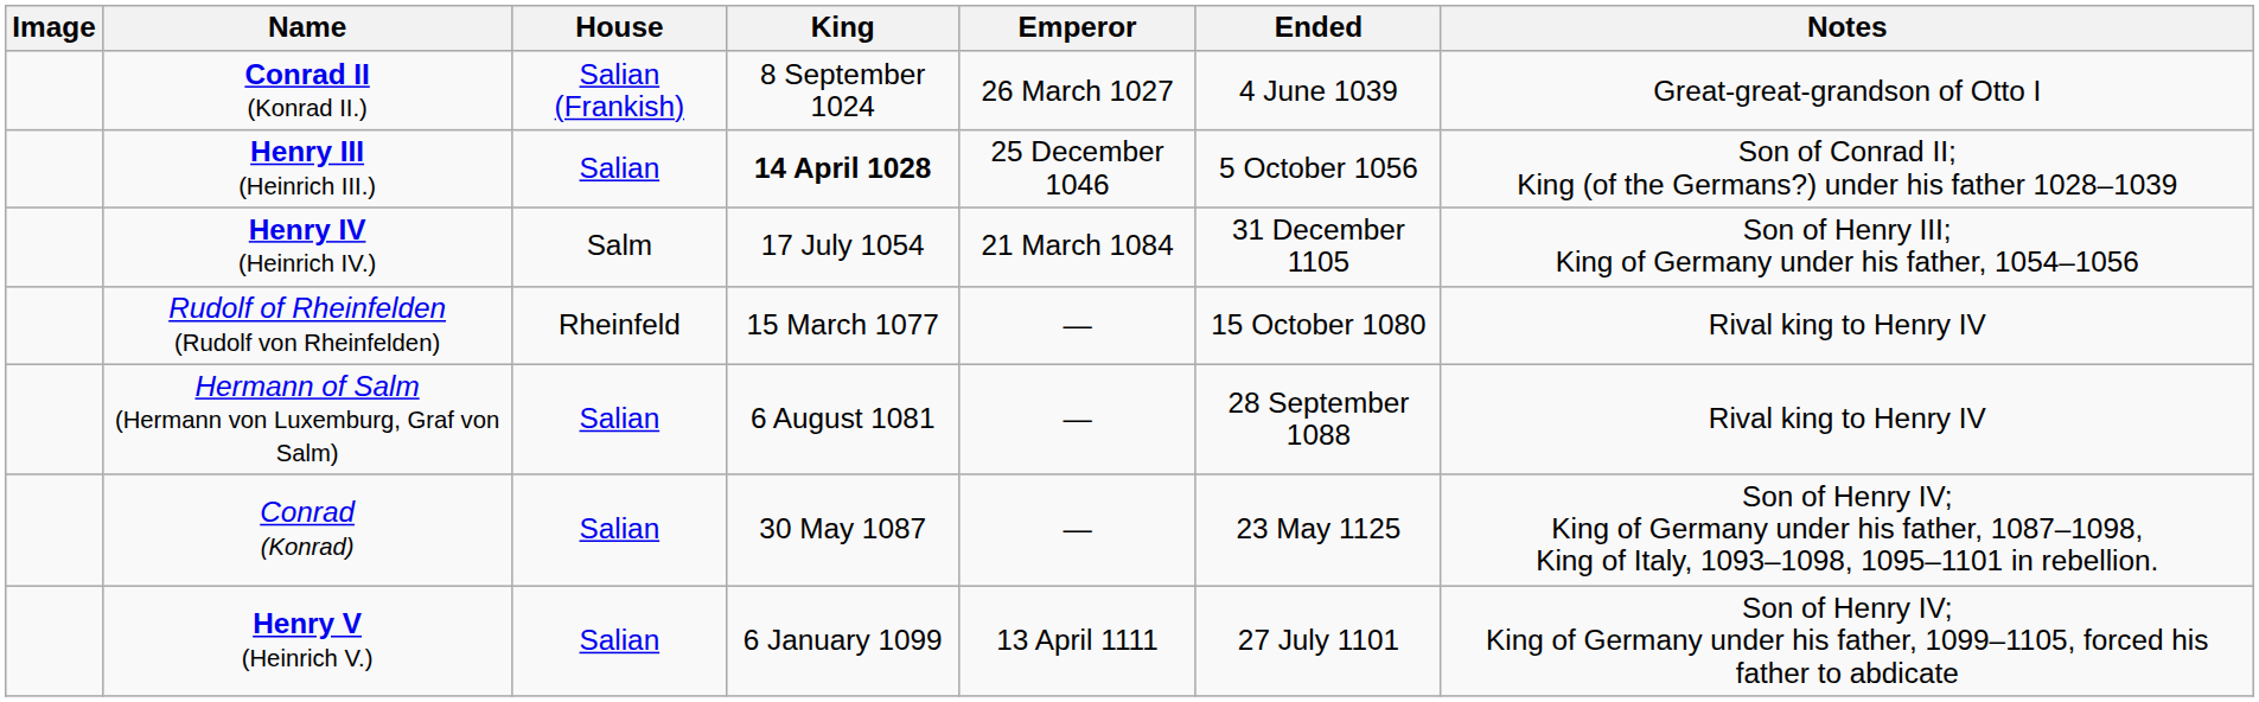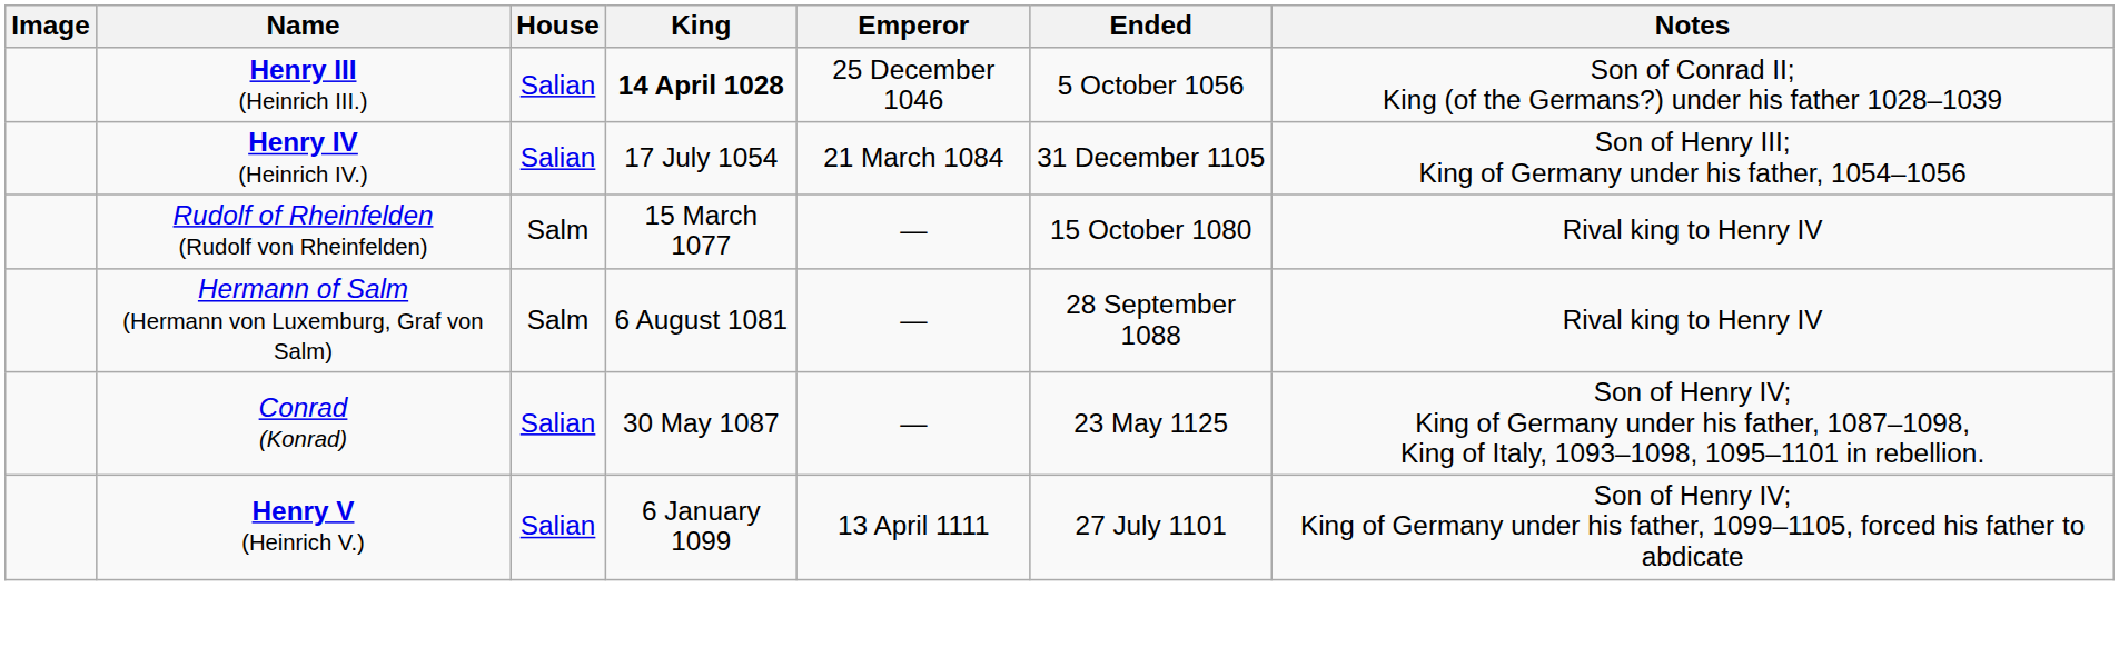- row: Conrad II (Konrad II.) | Salian (Frankish) | 8 September 1024 | 26 March 1027 | 4 June 1039 | Great-great-grandson of Otto I
Henry IV (Heinrich IV.) | House: Salm -> Salian
Rudolf of Rheinfelden (Rudolf von Rheinfelden) | House: Rheinfeld -> Salm
Hermann of Salm (Hermann von Luxemburg, Graf von Salm) | House: Salian -> Salm
